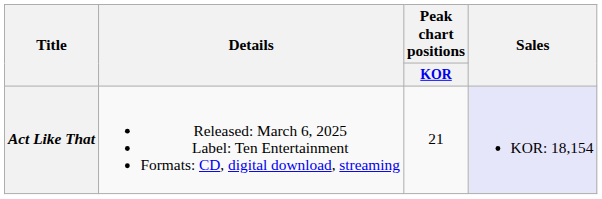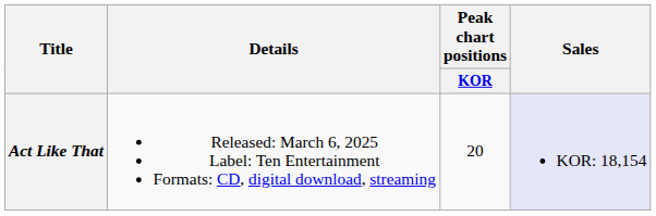Act Like That | Peak chart positions / KOR: 21 -> 20
